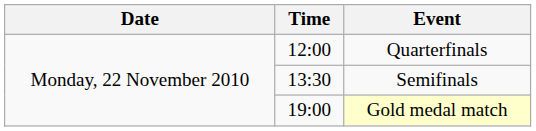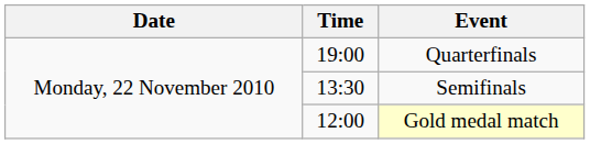Quarterfinals | Time: 12:00 -> 19:00
Gold medal match | Time: 19:00 -> 12:00
